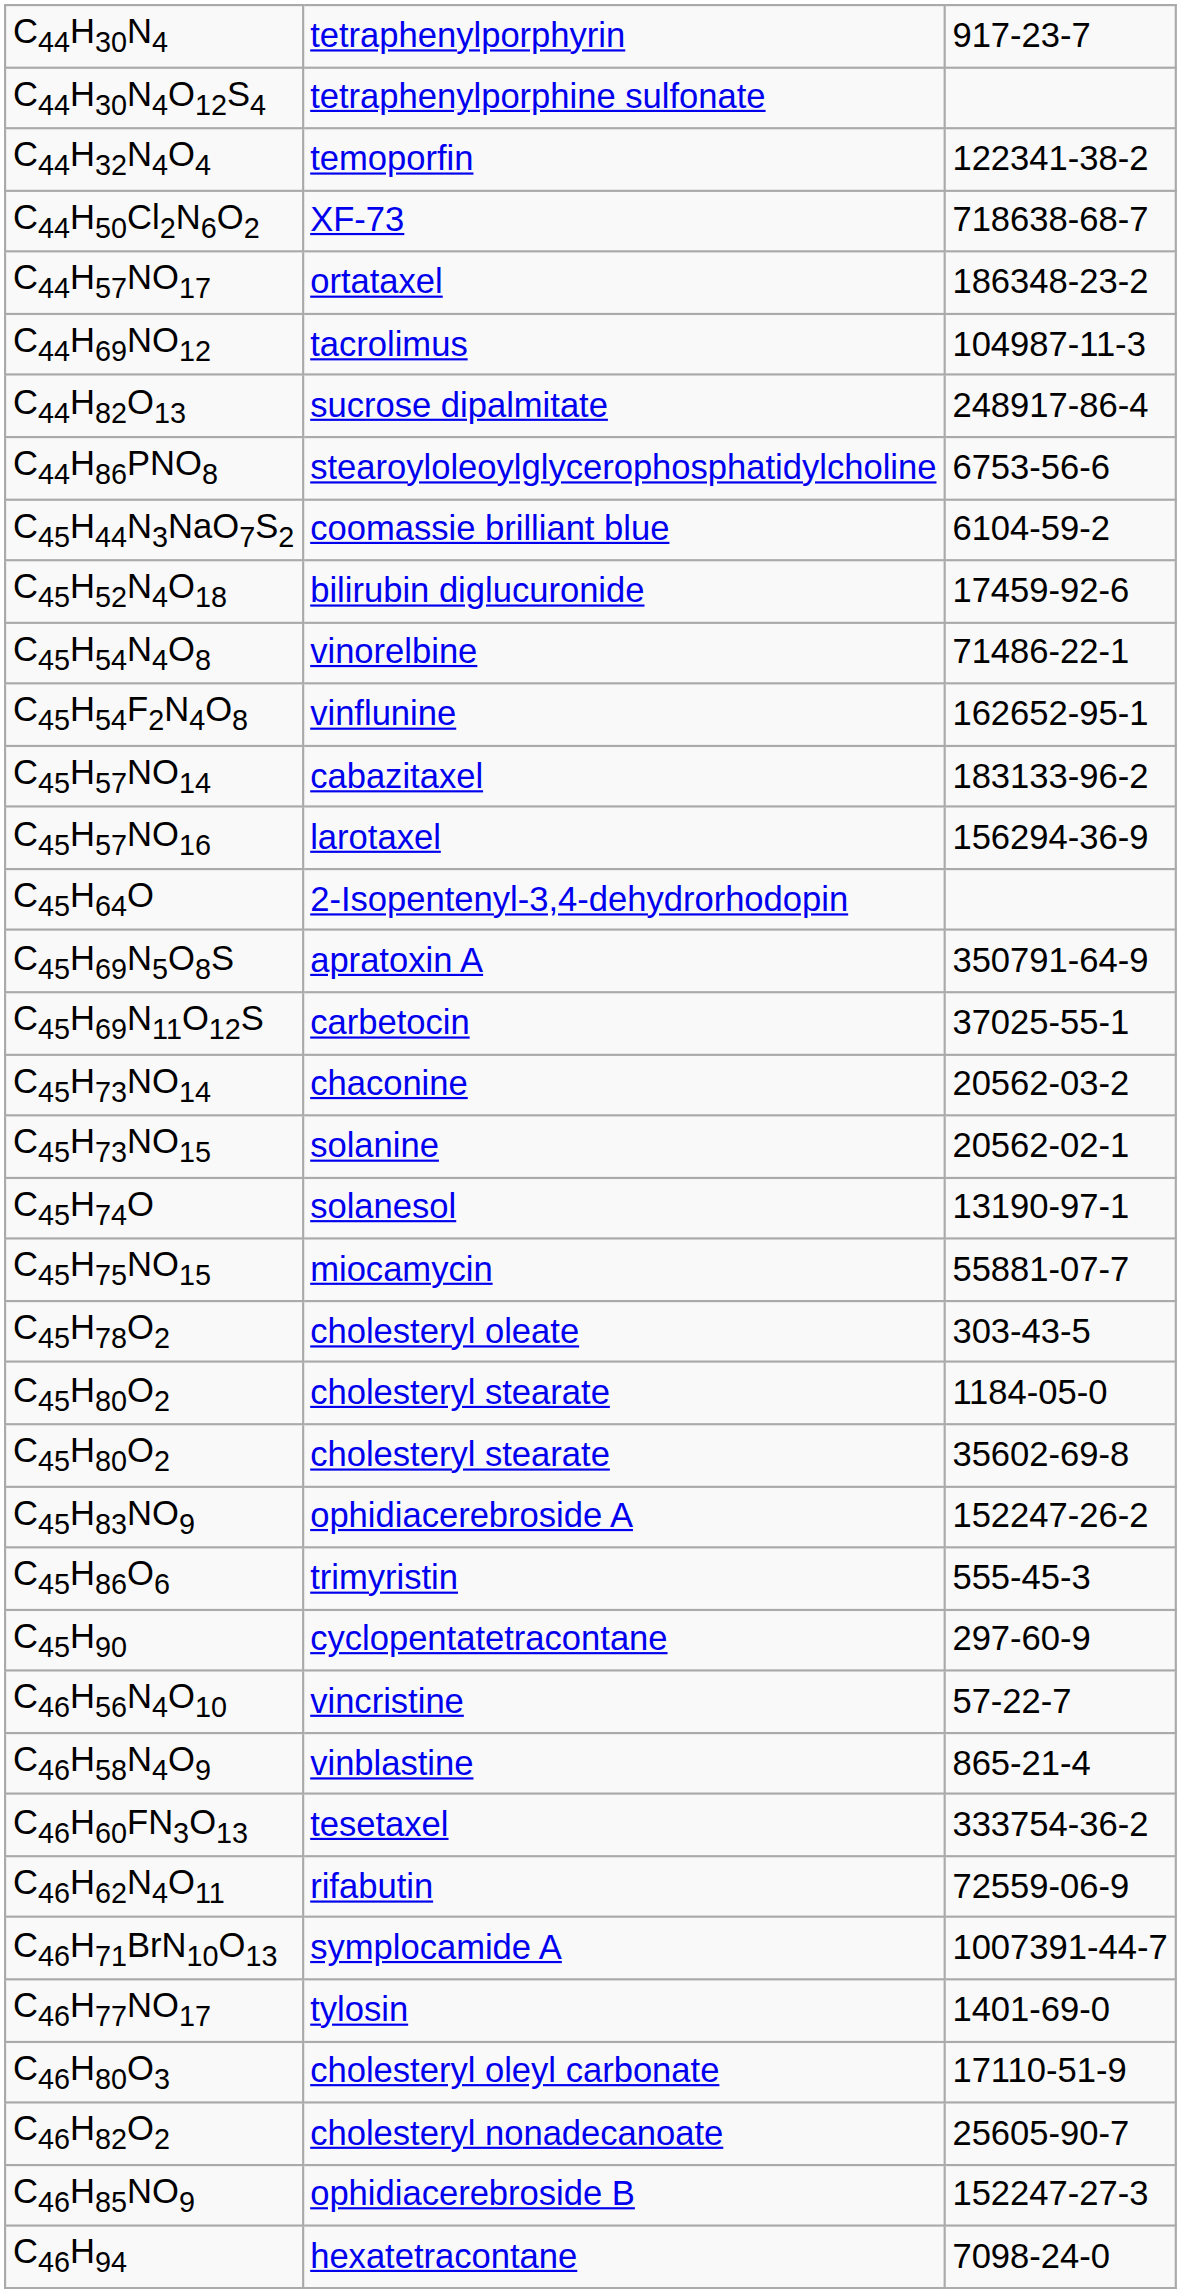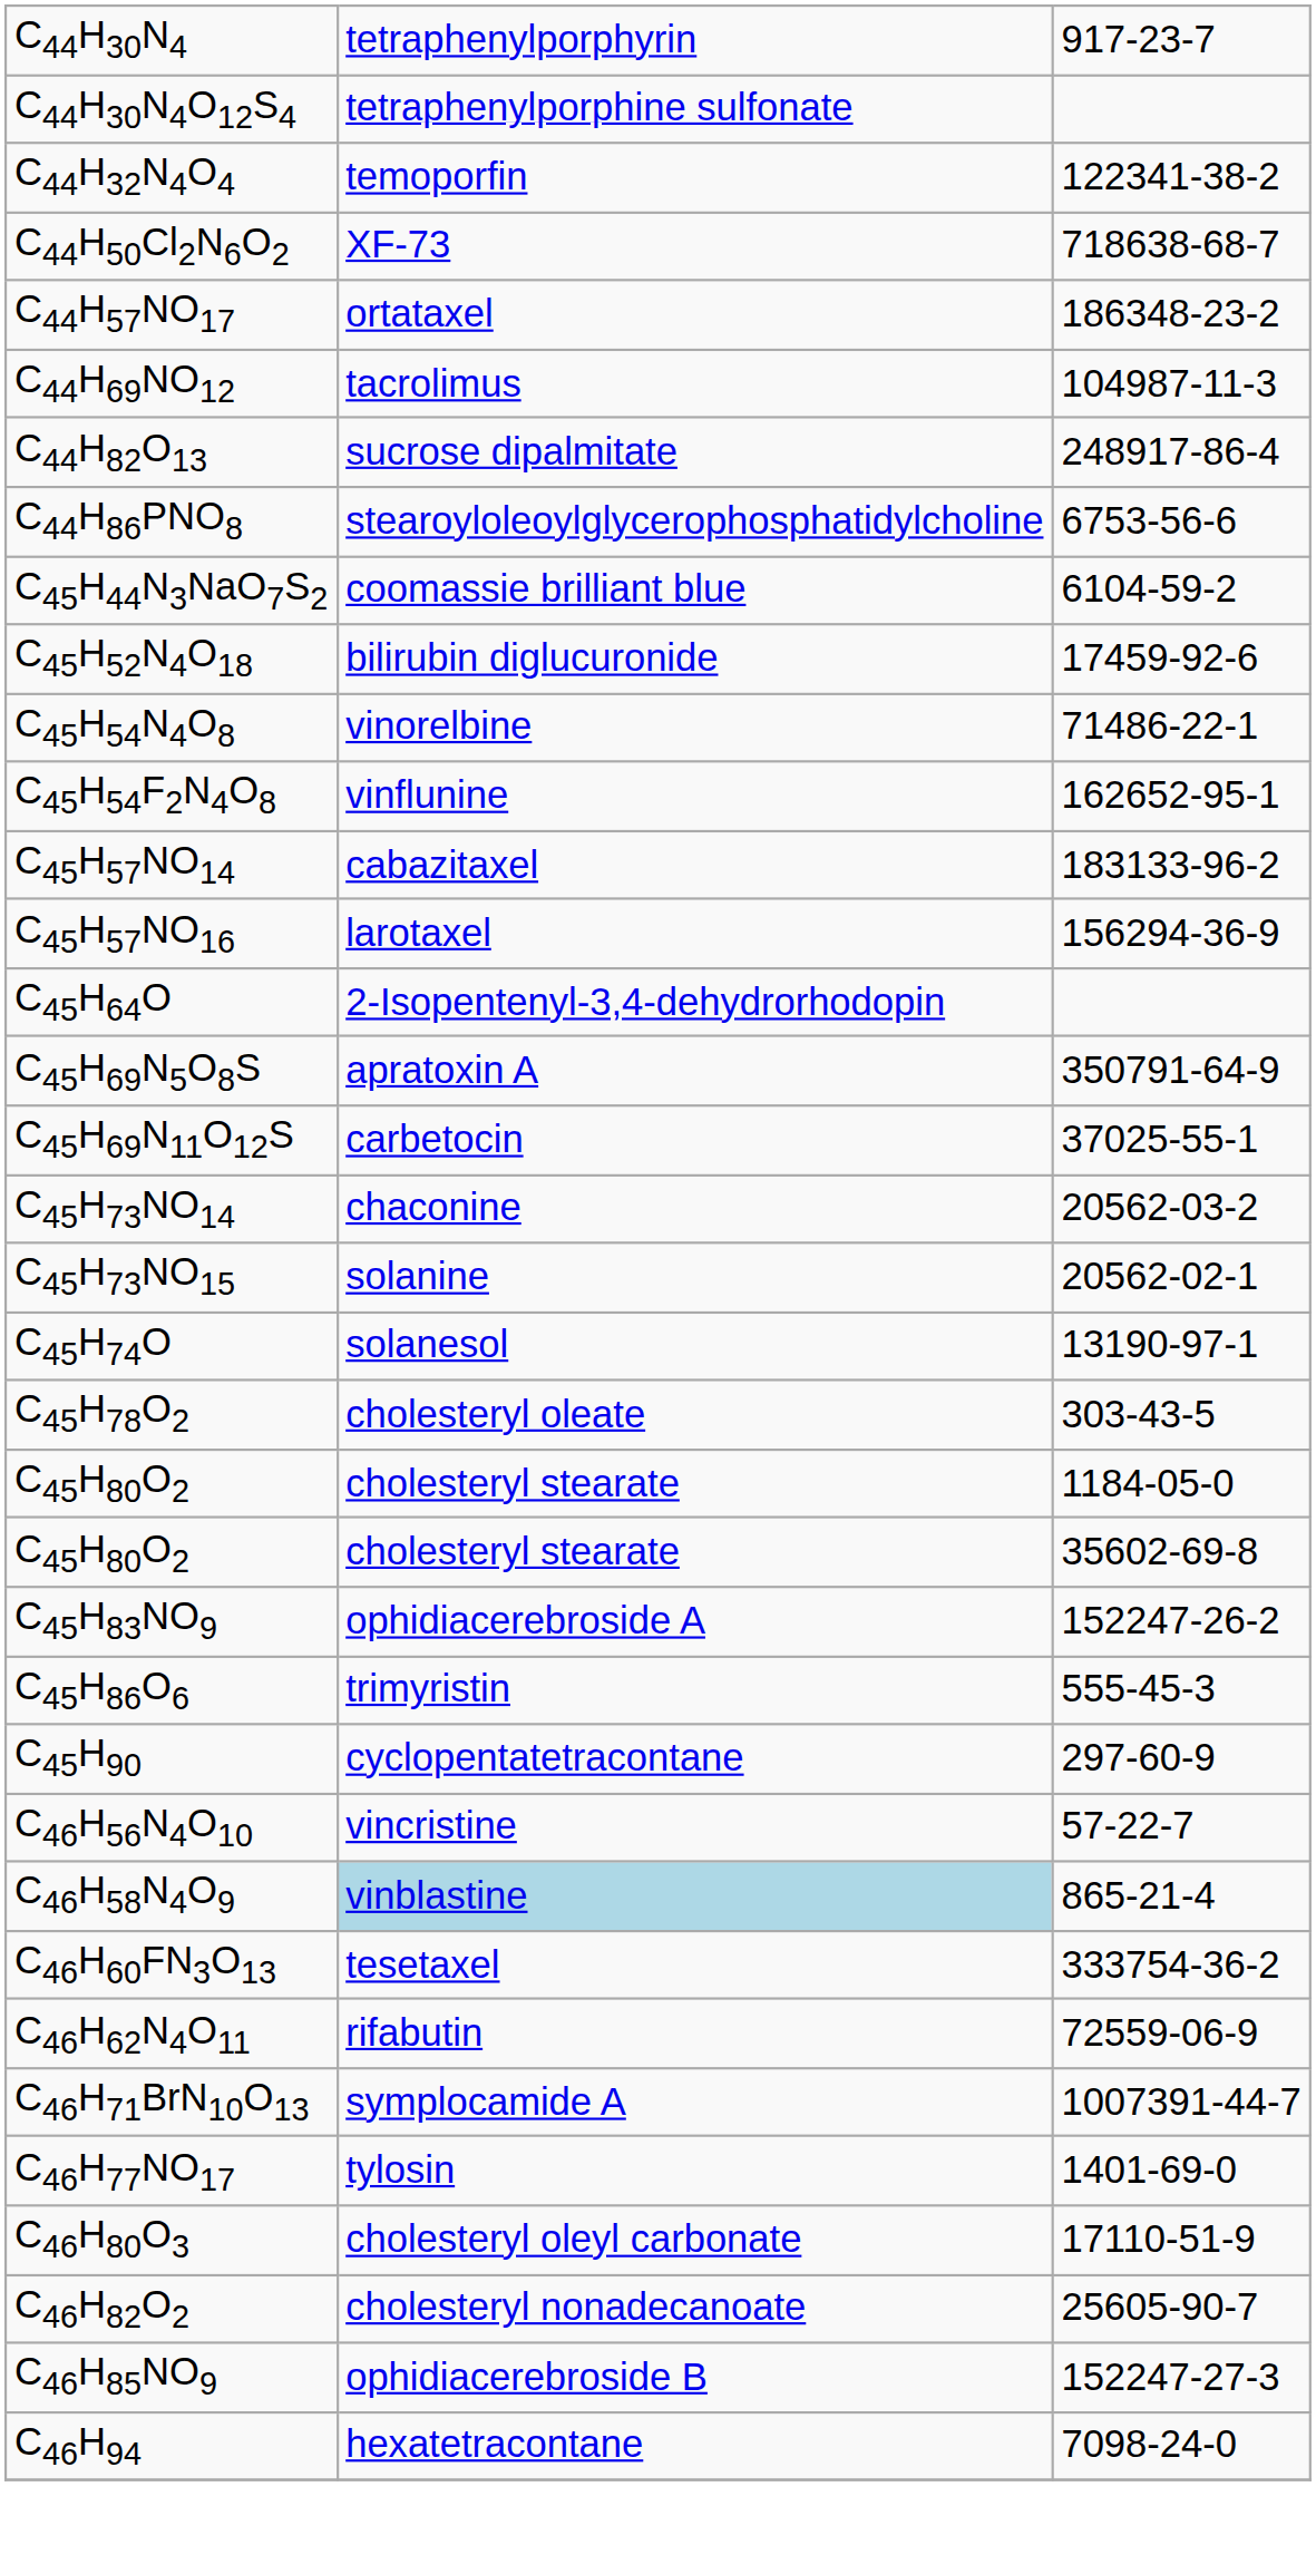- row: C45H75NO15 | miocamycin | 55881-07-7
C46H58N4O9 | column 2: no background -> lightblue background
